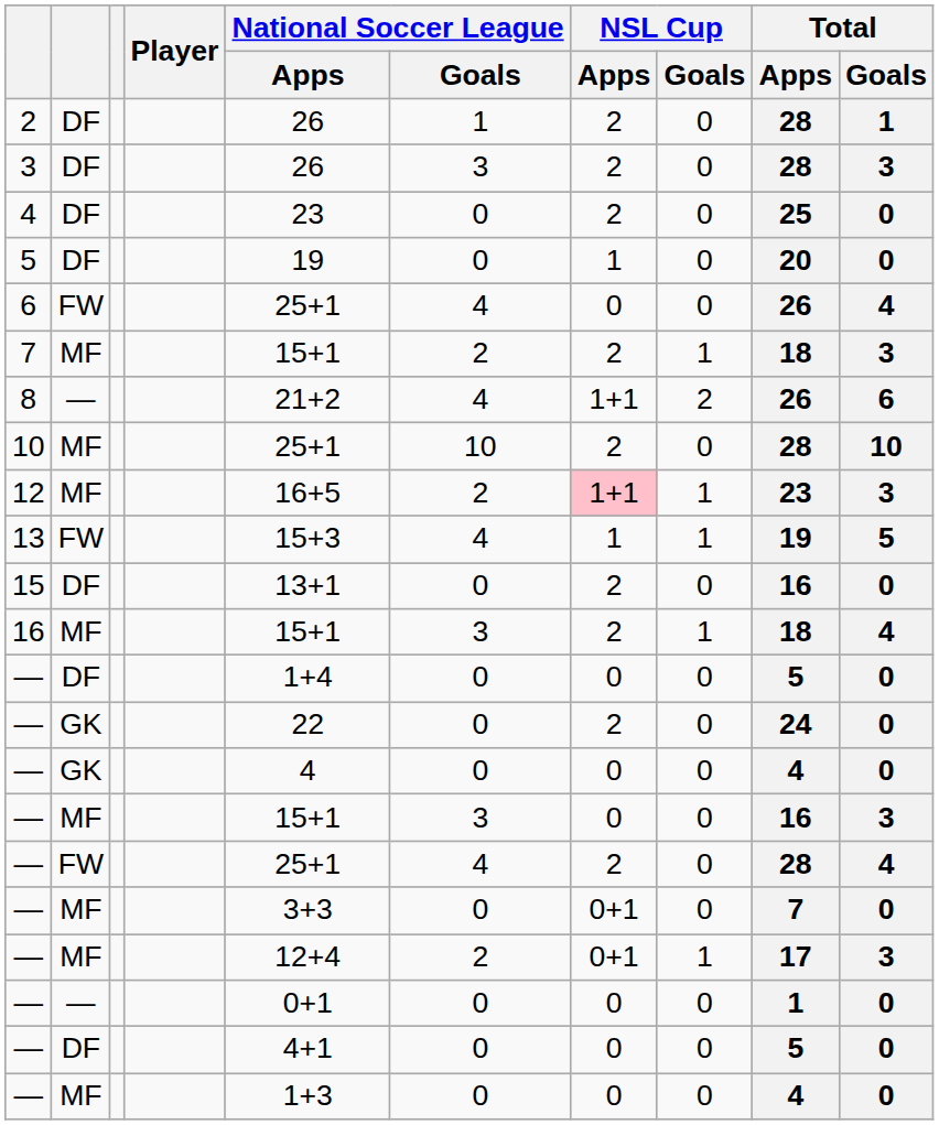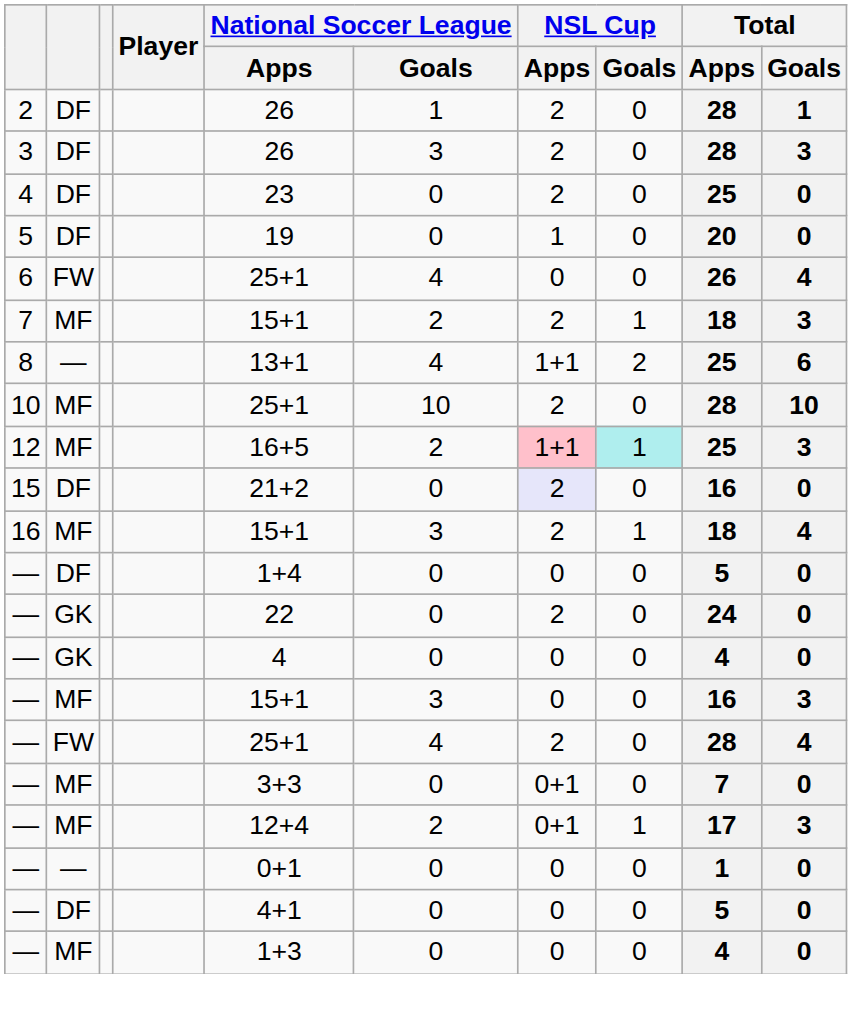8 | National Soccer League / Apps: 21+2 -> 13+1
8 | Total / Apps: 26 -> 25
12 | NSL Cup / Goals: no background -> paleturquoise background
12 | Total / Apps: 23 -> 25
- row: 13 | FW | 15+3 | 4 | 1 | 1 | 19 | 5
15 | National Soccer League / Apps: 13+1 -> 21+2
15 | NSL Cup / Apps: no background -> lavender background
